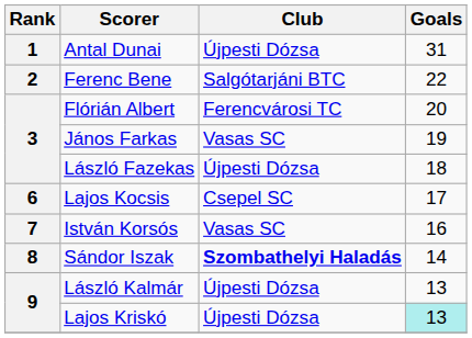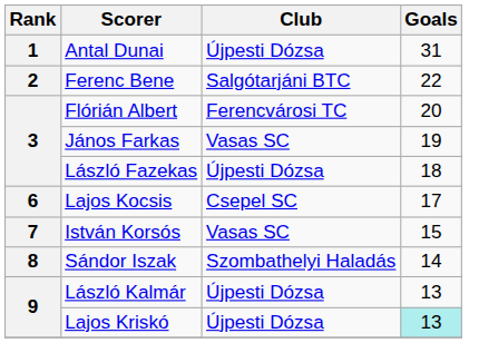István Korsós | Goals: 16 -> 15
Sándor Iszak | Club: bold -> normal
